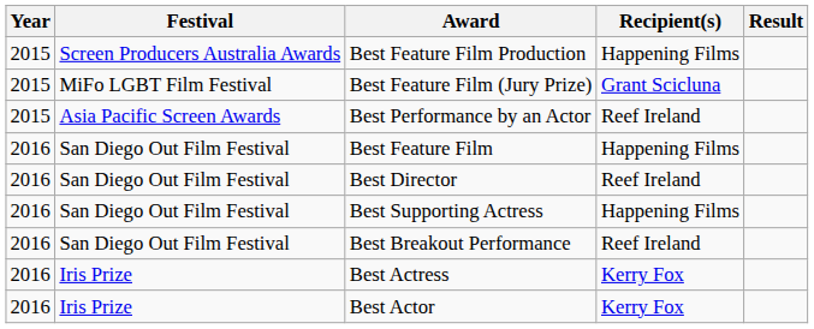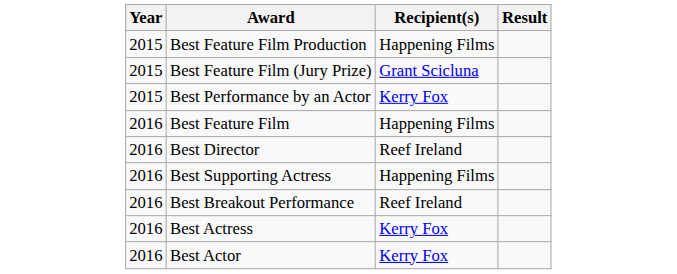- column: Festival | Screen Producers Australia Awards | MiFo LGBT Film Festival | Asia Pacific Screen Awards | San Diego Out Film Festival | San Diego Out Film Festival | San Diego Out Film Festival | San Diego Out Film Festival | Iris Prize | Iris Prize
Best Performance by an Actor | Recipient(s): Reef Ireland -> Kerry Fox
